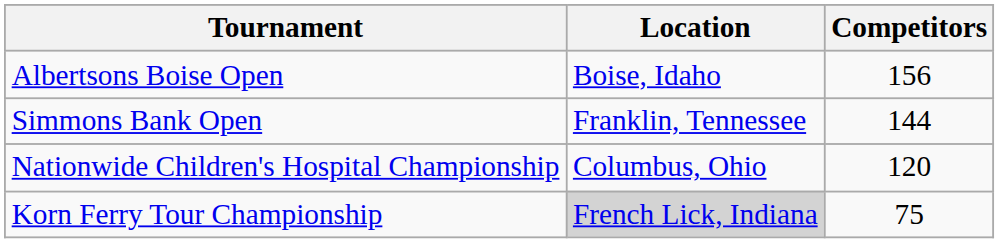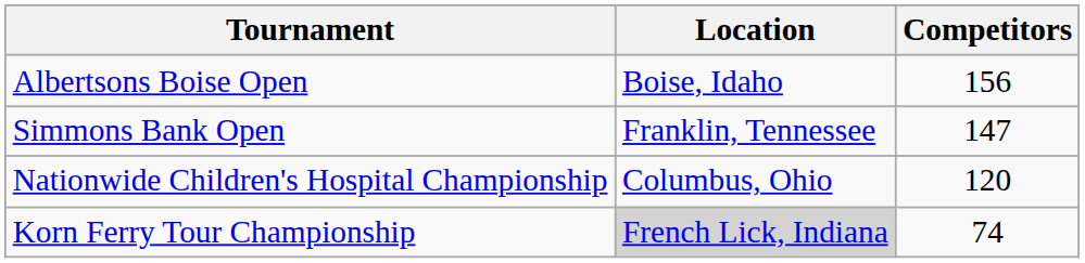Simmons Bank Open | Competitors: 144 -> 147
Korn Ferry Tour Championship | Competitors: 75 -> 74
